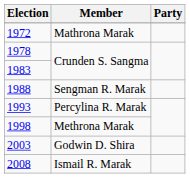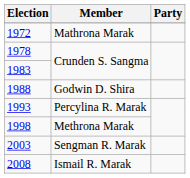1988 | Member: Sengman R. Marak -> Godwin D. Shira
2003 | Member: Godwin D. Shira -> Sengman R. Marak
